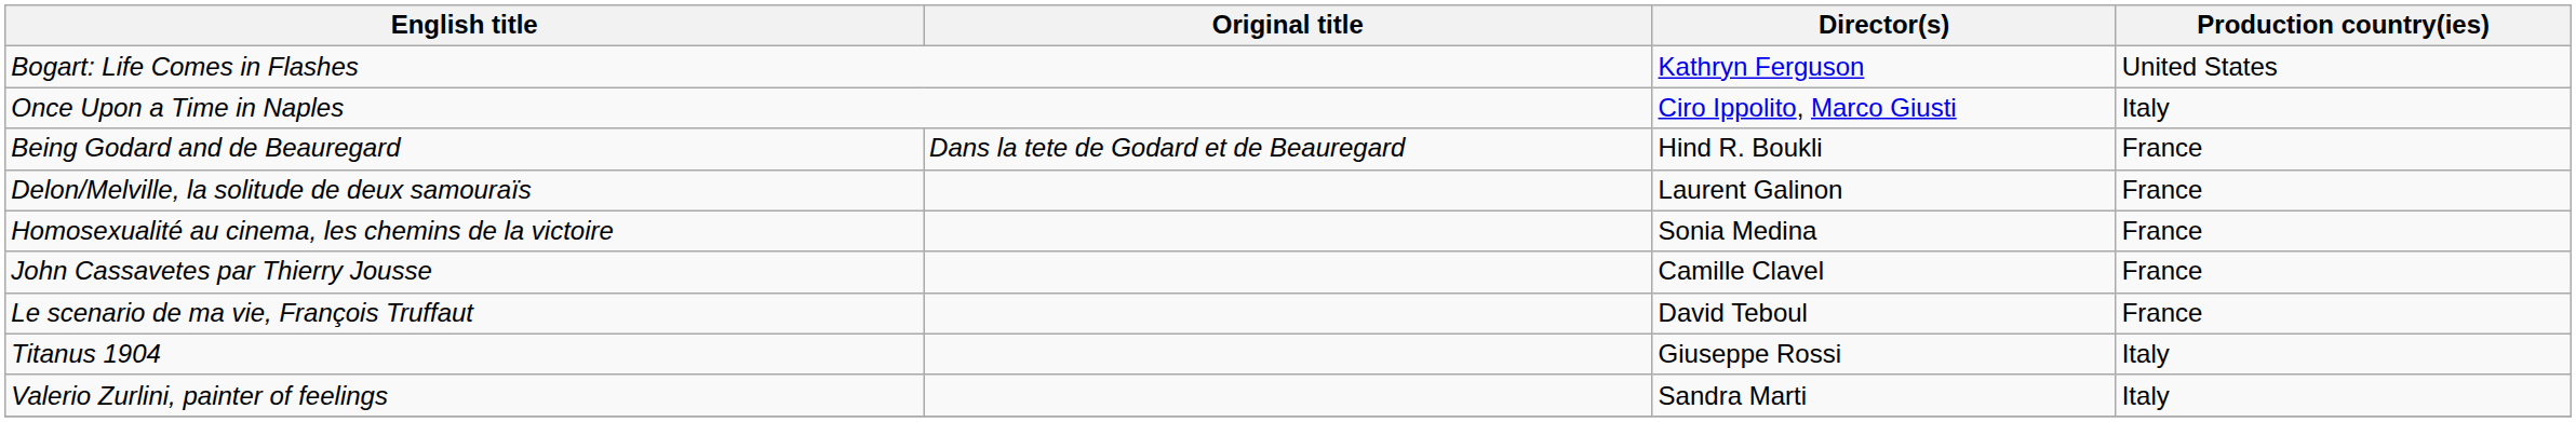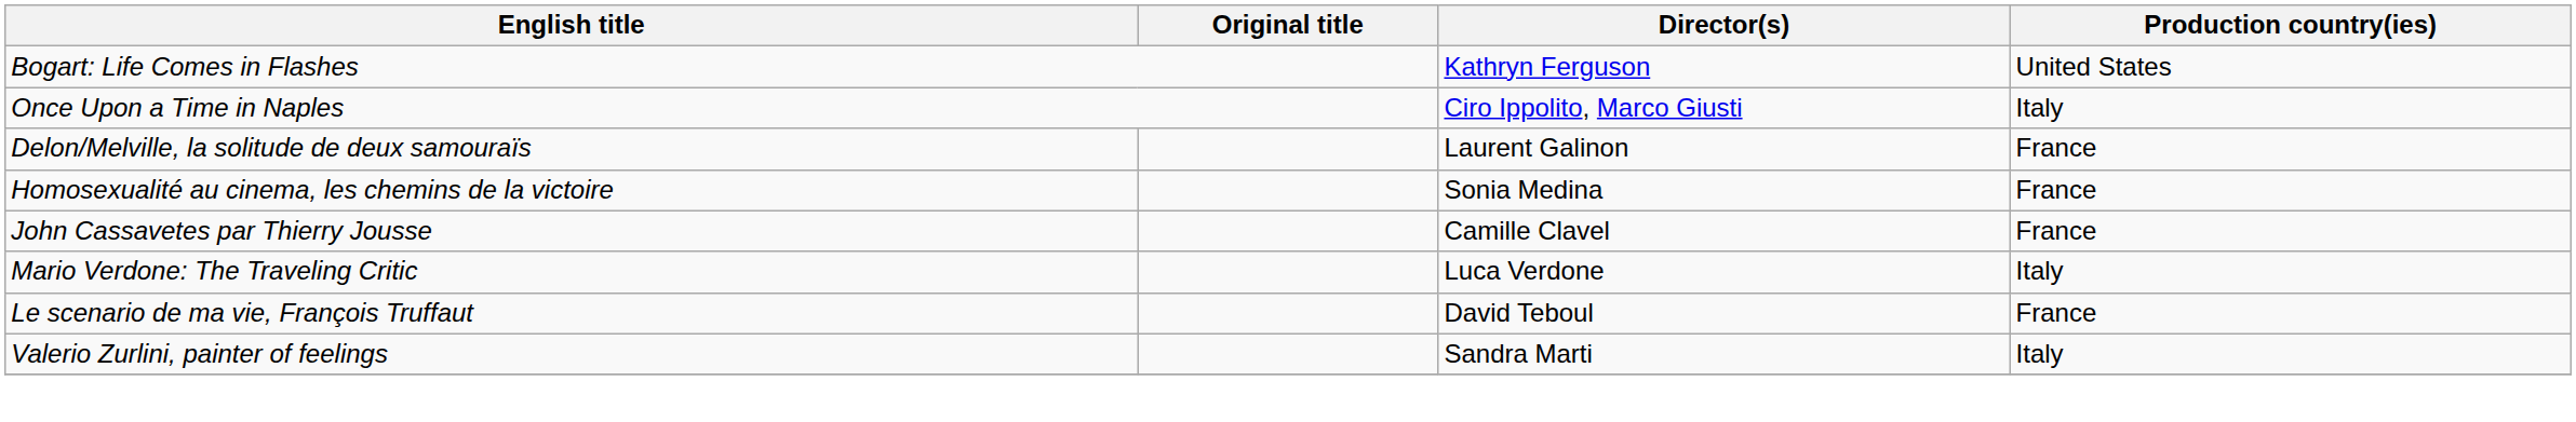- row: Being Godard and de Beauregard | Dans la tete de Godard et de Beauregard | Hind R. Boukli | France
+ row: Mario Verdone: The Traveling Critic | Luca Verdone | Italy
- row: Titanus 1904 | Giuseppe Rossi | Italy
